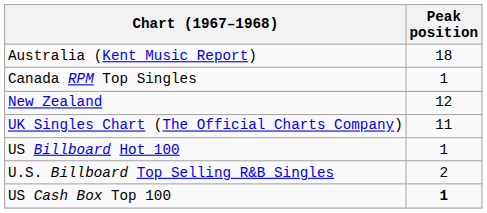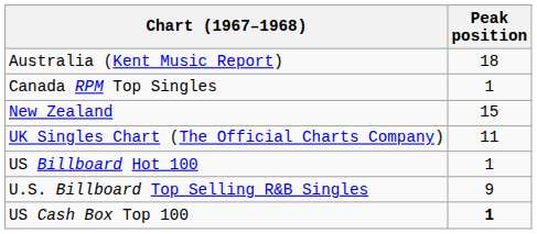New Zealand | Peak position: 12 -> 15
U.S. Billboard Top Selling R&B Singles | Peak position: 2 -> 9
